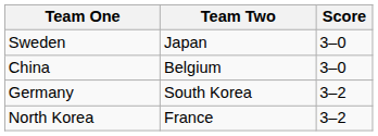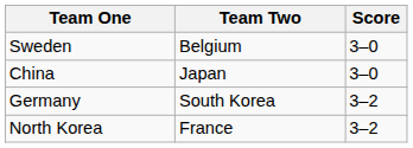Sweden | Team Two: Japan -> Belgium
China | Team Two: Belgium -> Japan
